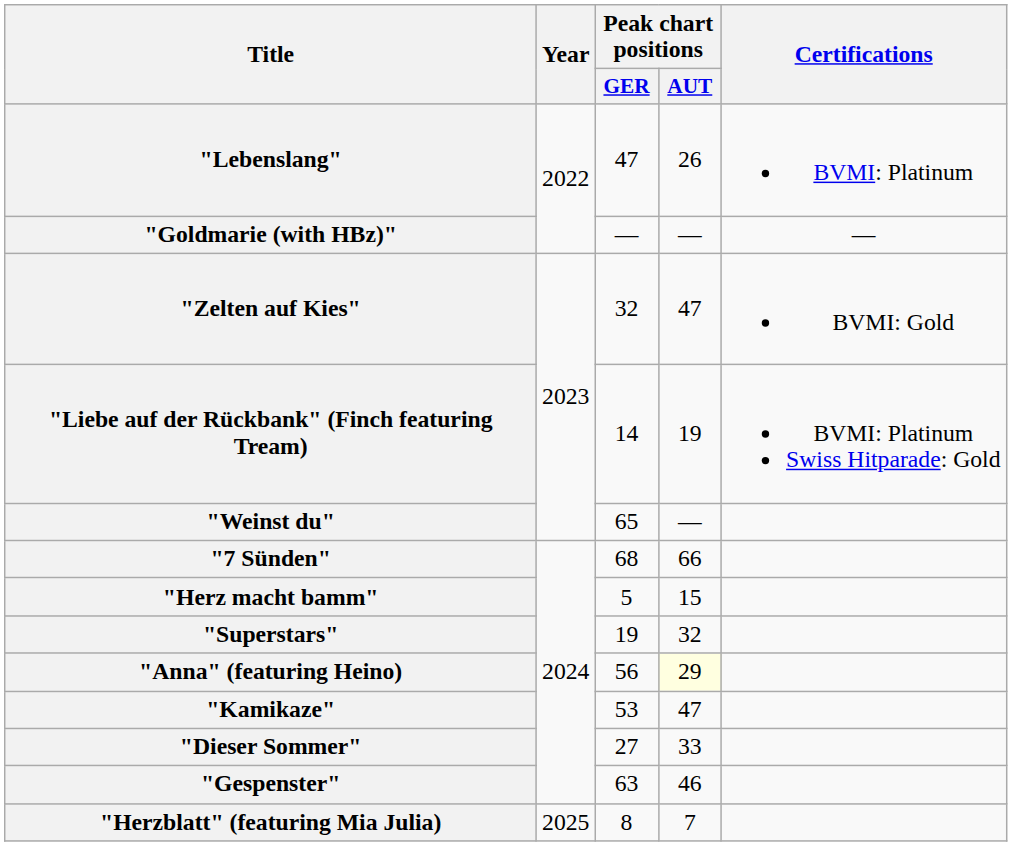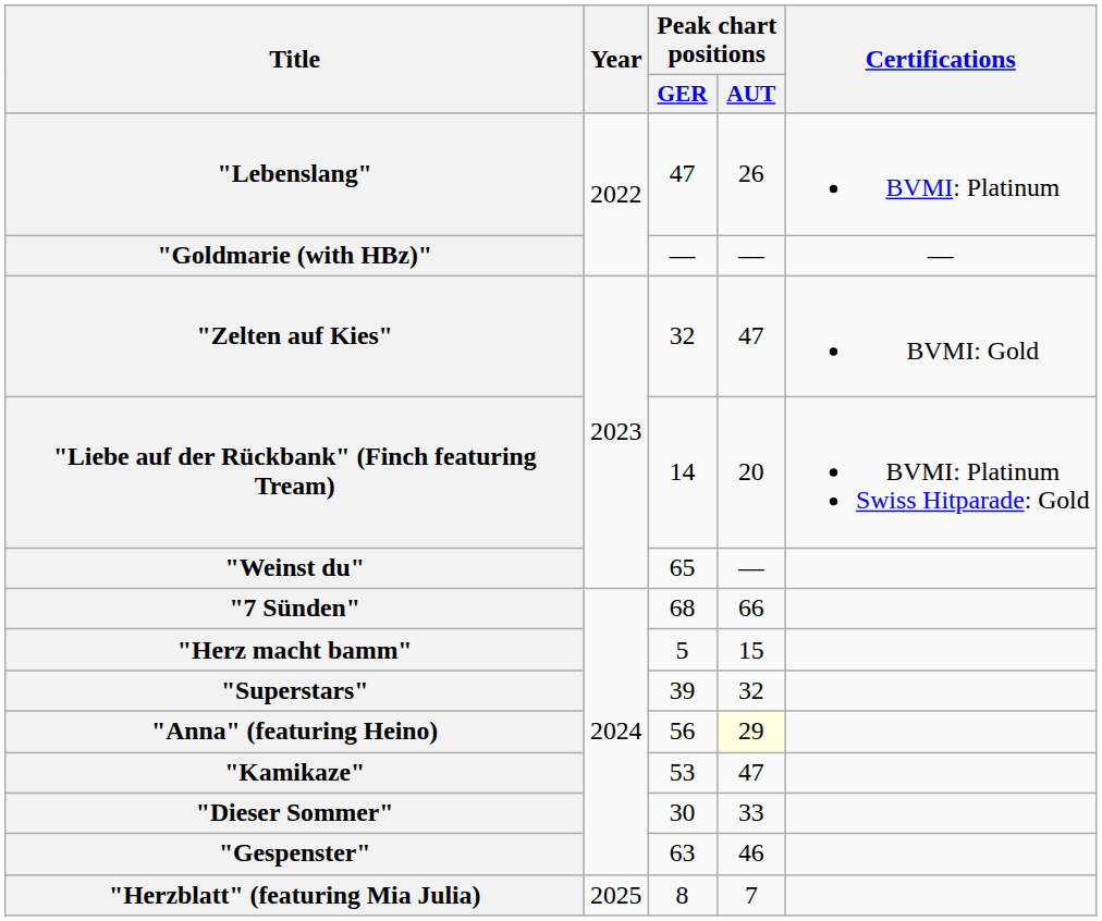"Liebe auf der Rückbank" (Finch featuring Tream) | Peak chart positions / AUT: 19 -> 20
"Superstars" | Peak chart positions / GER: 19 -> 39
"Dieser Sommer" | Peak chart positions / GER: 27 -> 30
